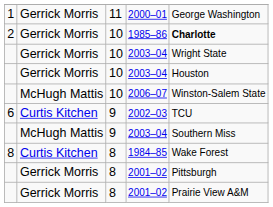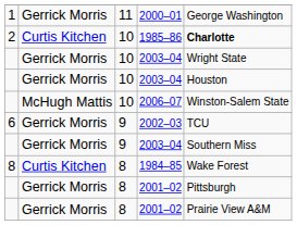1985–86 | column 2: Gerrick Morris -> Curtis Kitchen
2002–03 | column 2: Curtis Kitchen -> Gerrick Morris
9 / 2003–04 | column 2: McHugh Mattis -> Gerrick Morris
